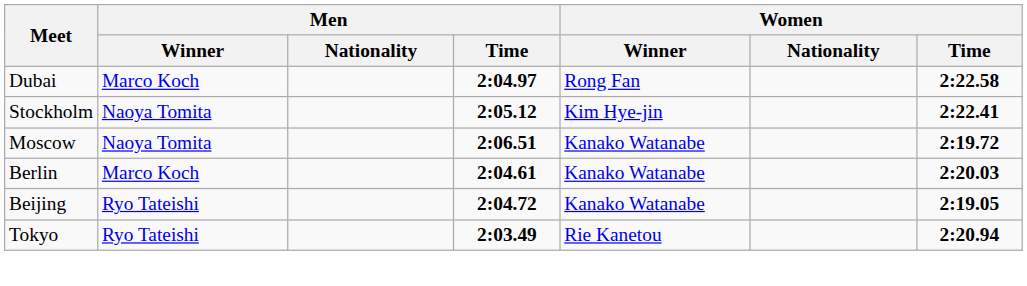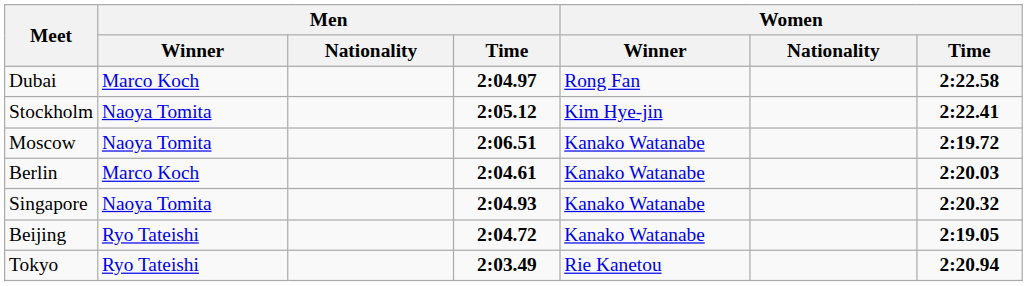+ row: Singapore | Naoya Tomita | 2:04.93 | Kanako Watanabe | 2:20.32
